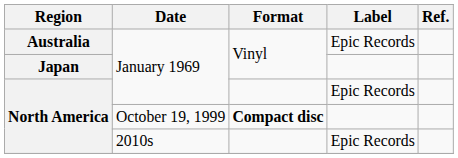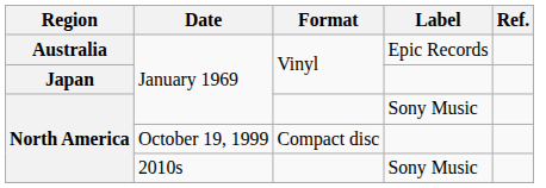North America / January 1969 | Label: Epic Records -> Sony Music
North America / October 19, 1999 | Format: bold -> normal
North America / 2010s | Label: Epic Records -> Sony Music
